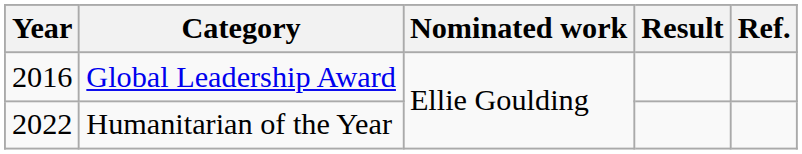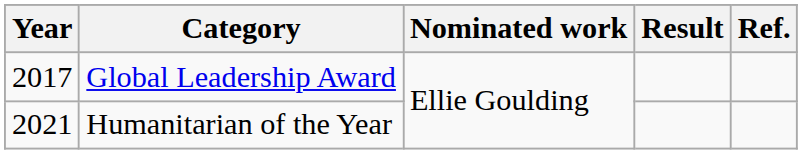Global Leadership Award | Year: 2016 -> 2017
Humanitarian of the Year | Year: 2022 -> 2021
